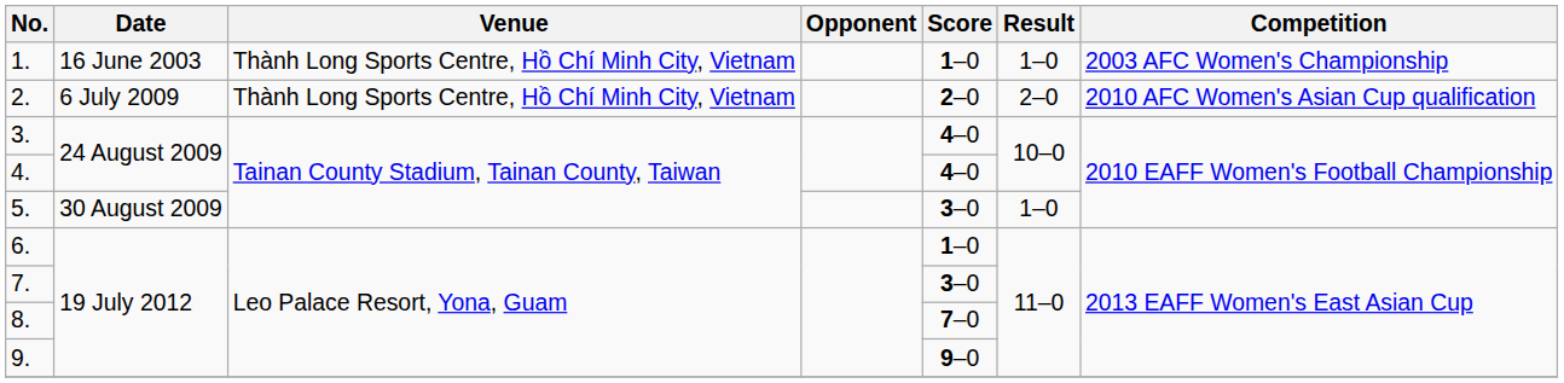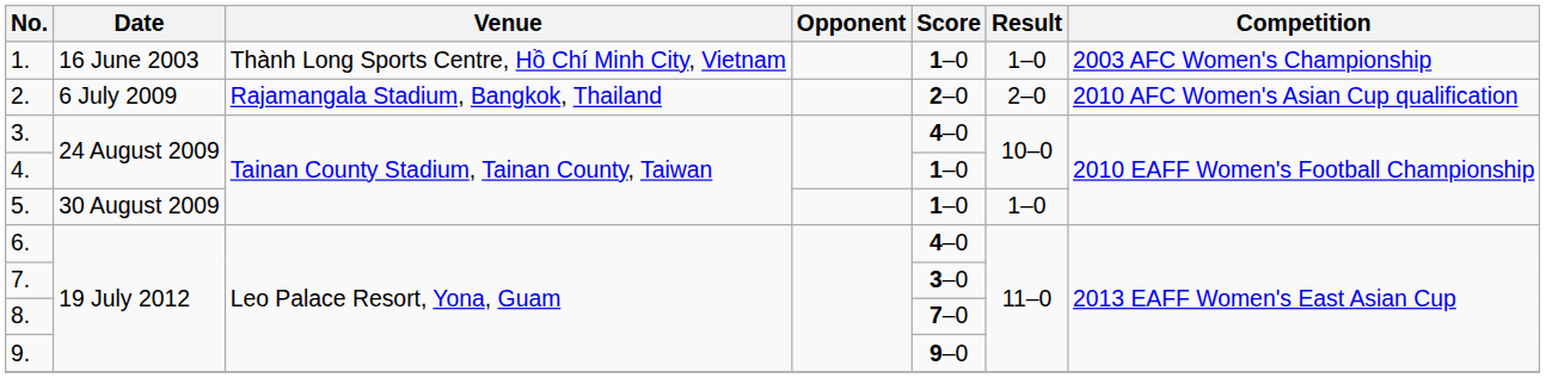2. | Venue: Thành Long Sports Centre, Hồ Chí Minh City, Vietnam -> Rajamangala Stadium, Bangkok, Thailand
4. | Score: 4–0 -> 1–0
5. | Score: 3–0 -> 1–0
6. | Score: 1–0 -> 4–0
